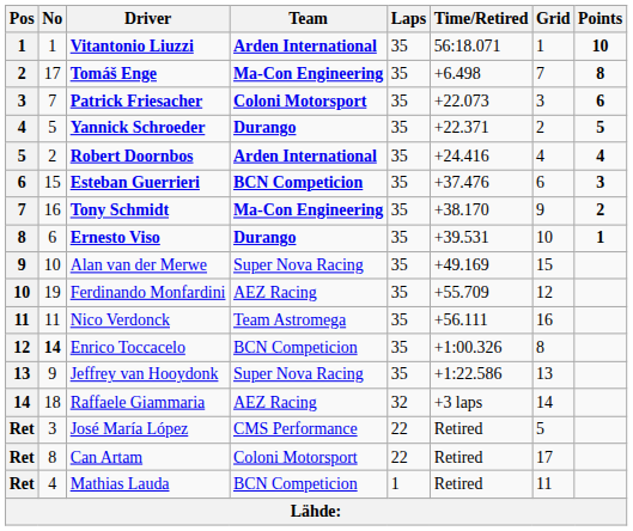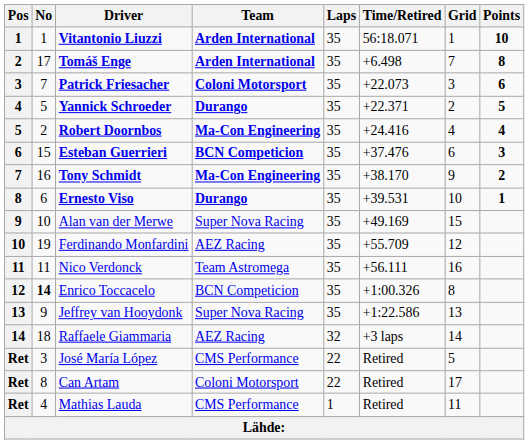Tomáš Enge | Team: Ma-Con Engineering -> Arden International
Robert Doornbos | Team: Arden International -> Ma-Con Engineering
Mathias Lauda | Team: BCN Competicion -> CMS Performance
